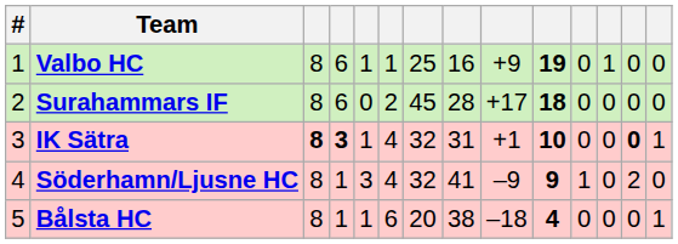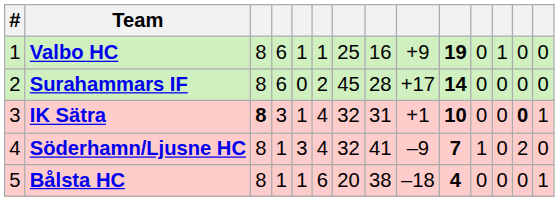Surahammars IF | column 10: 18 -> 14
IK Sätra | column 4: bold -> normal
Söderhamn/Ljusne HC | column 10: 9 -> 7
